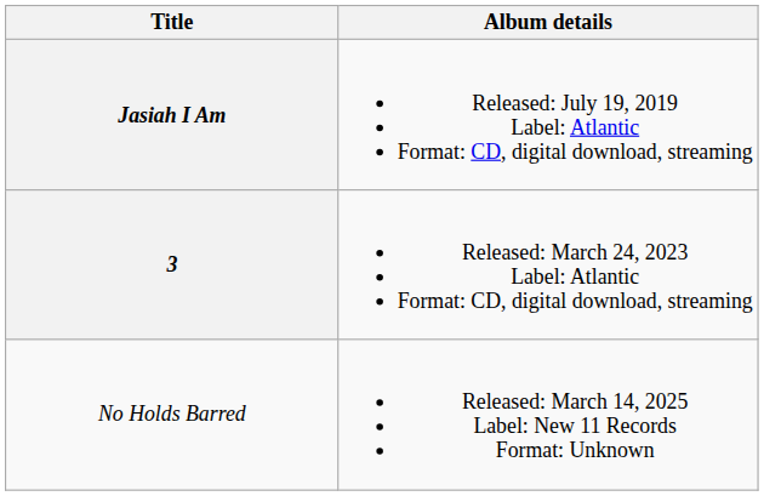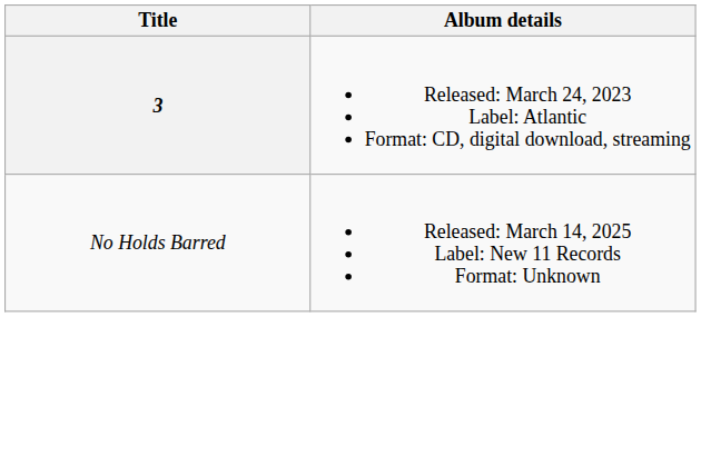- row: Jasiah I Am | Released: July 19, 2019 Label: Atlantic Format: CD, digital download, streaming
